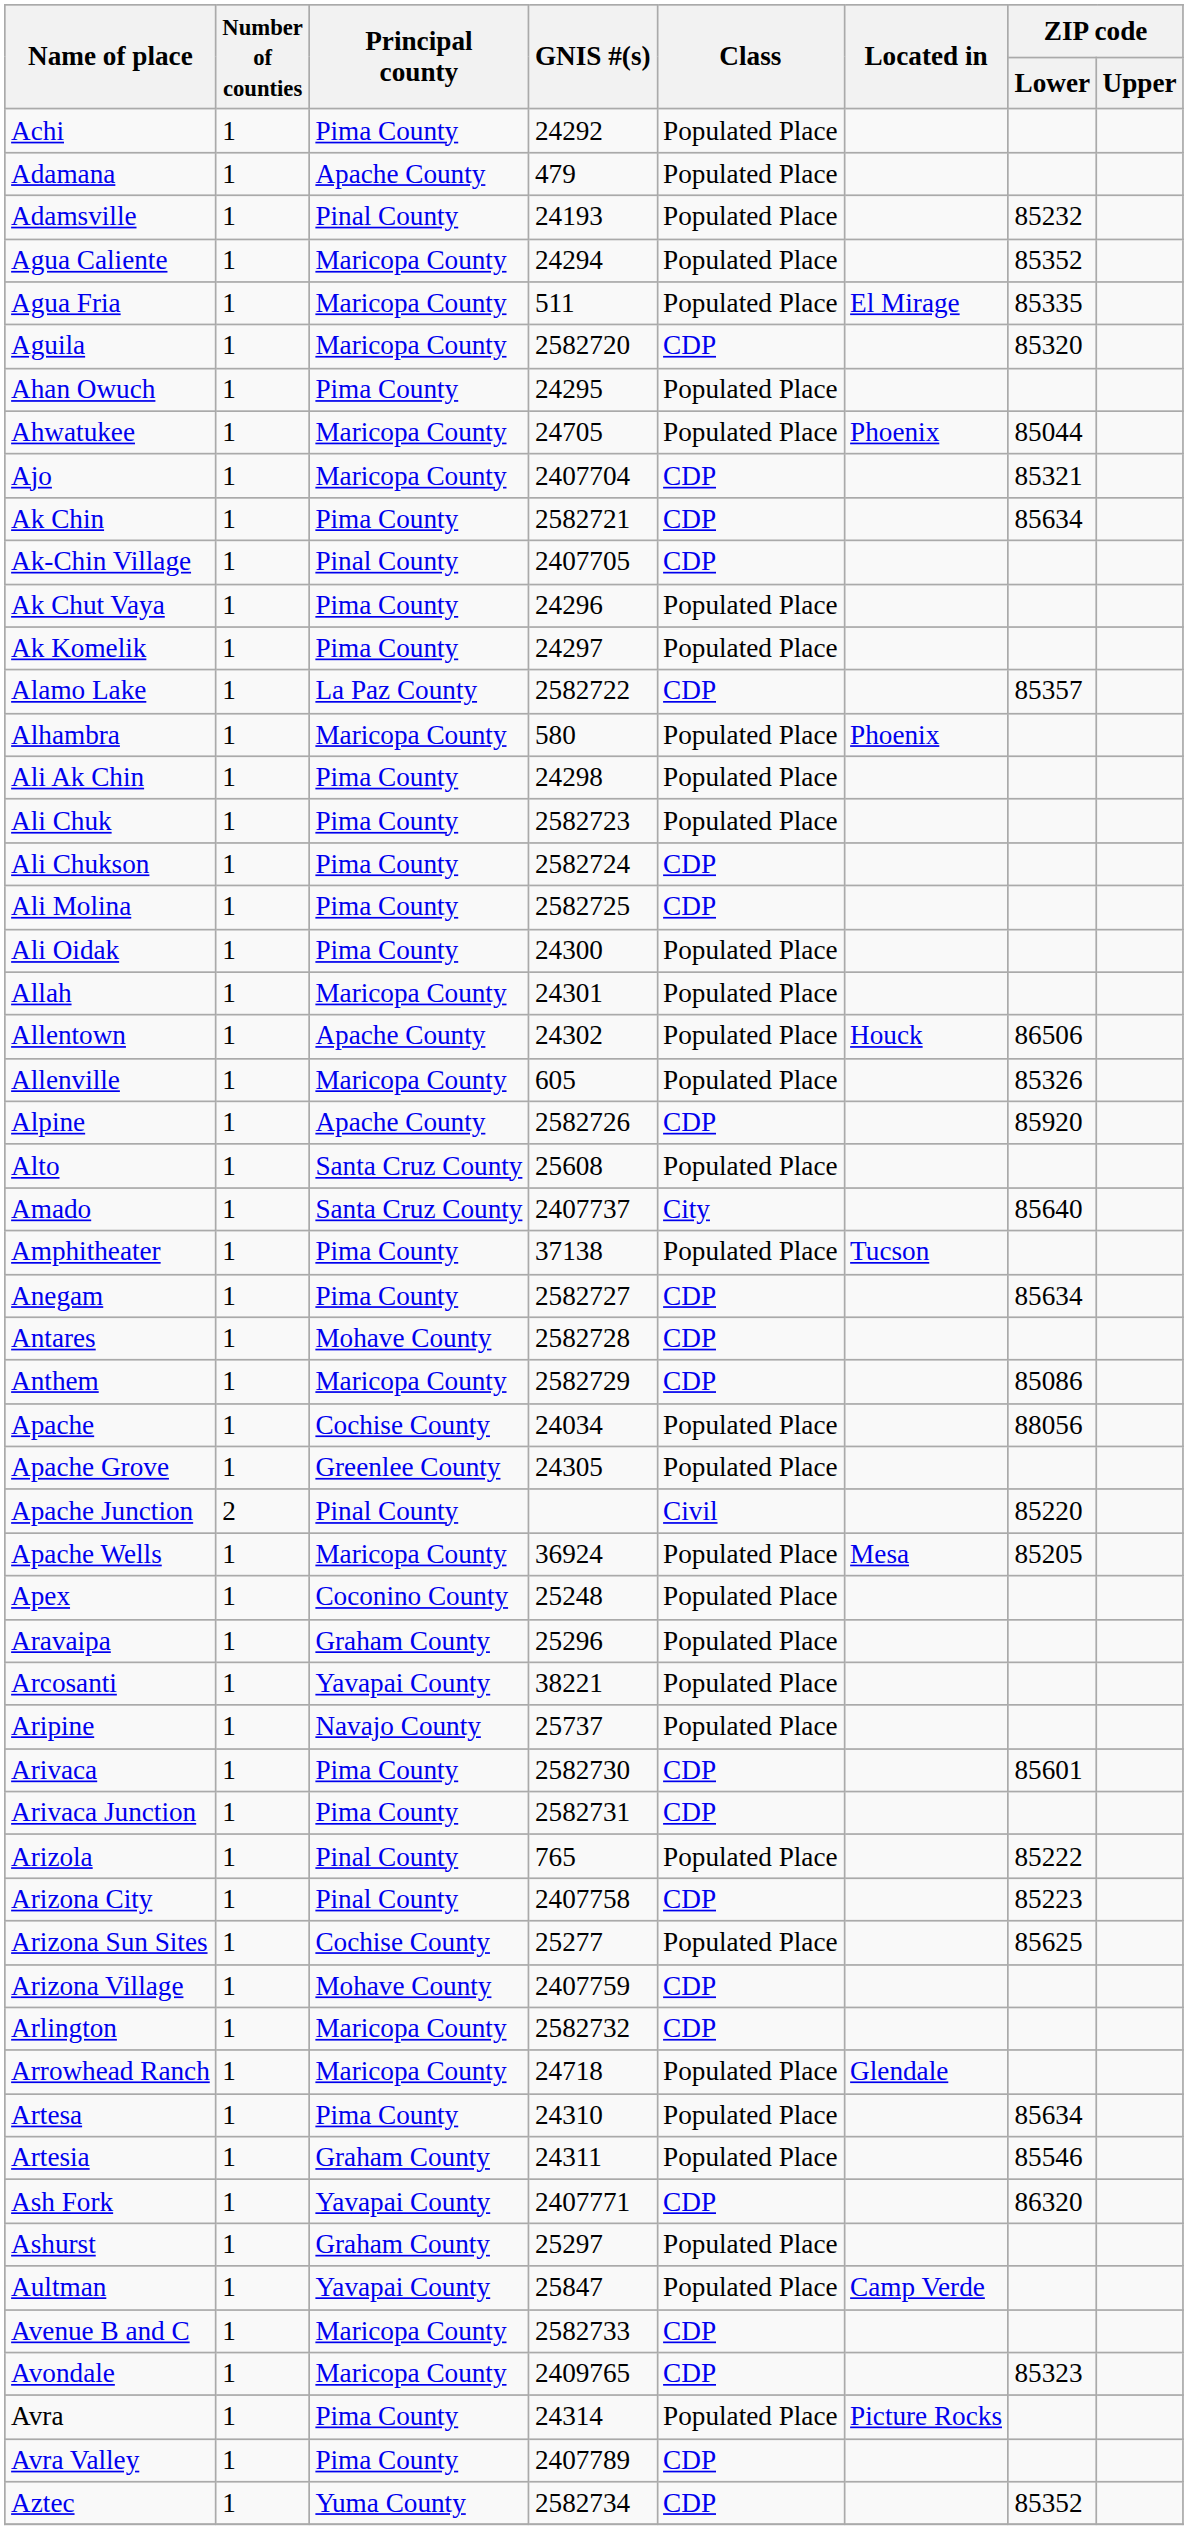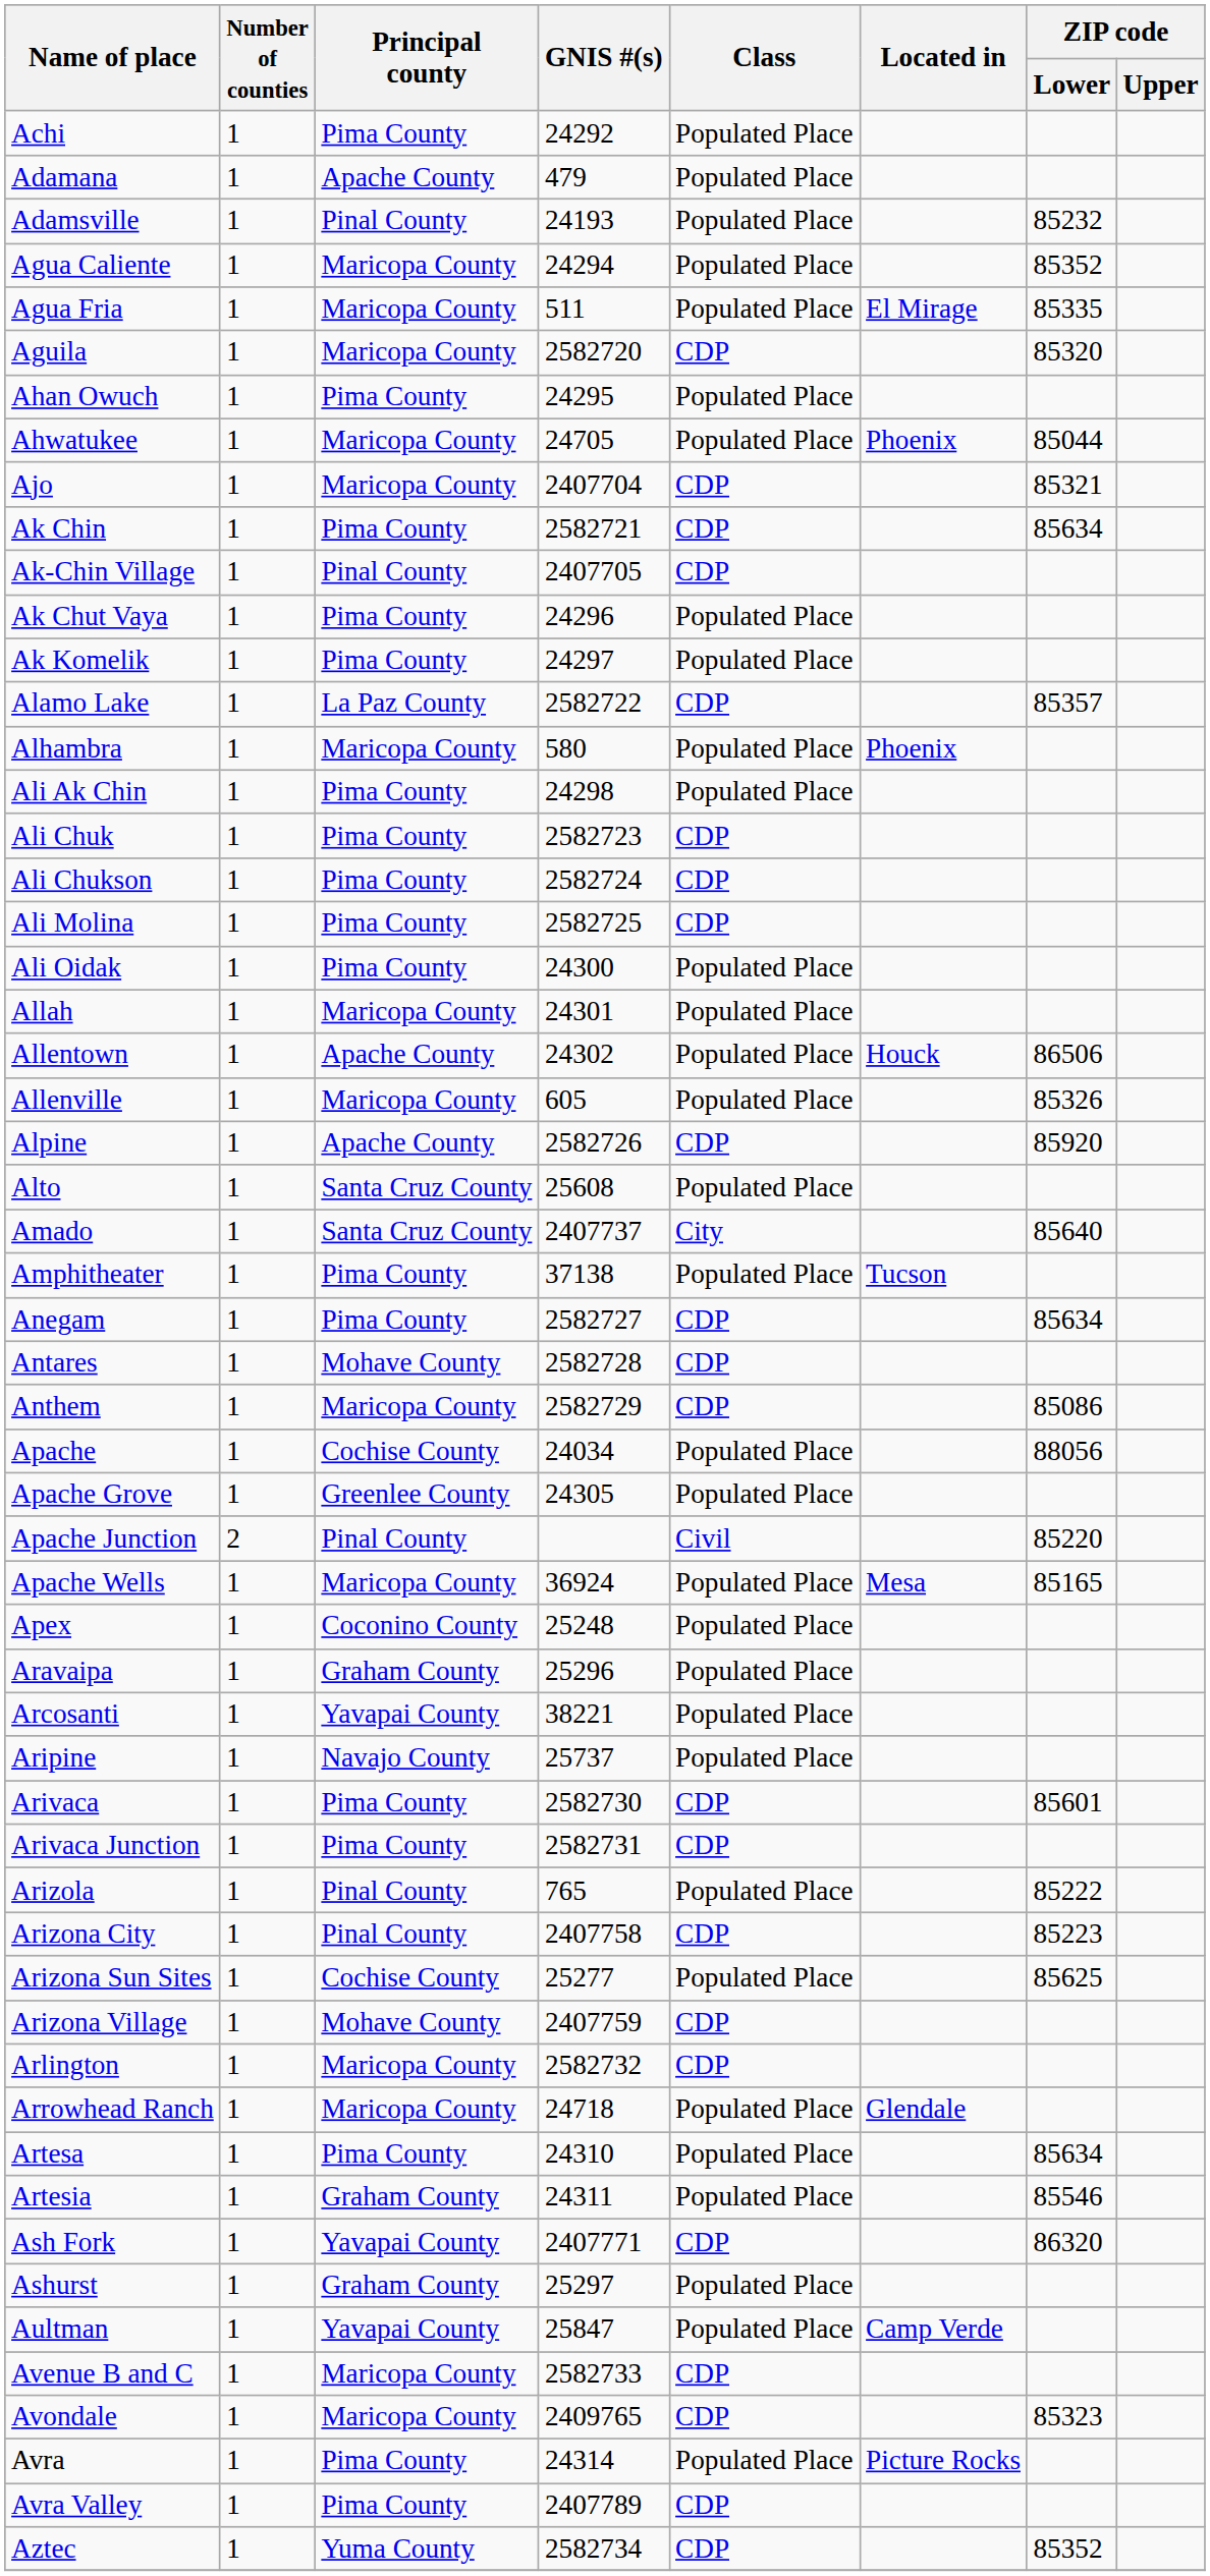Ali Chuk | Class: Populated Place -> CDP
Apache Wells | ZIP code / Lower: 85205 -> 85165
